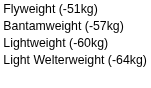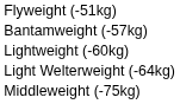+ row: Middleweight (-75kg)
